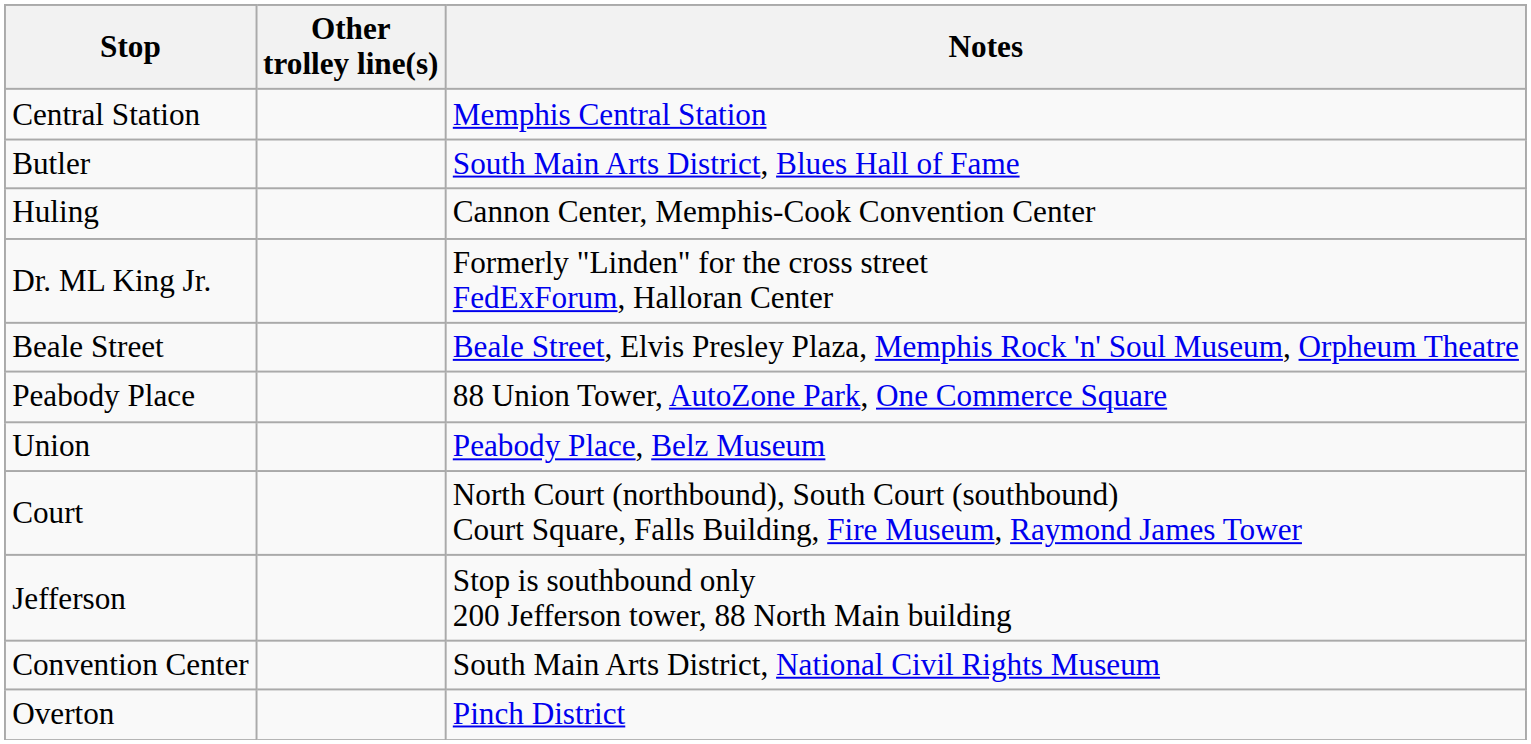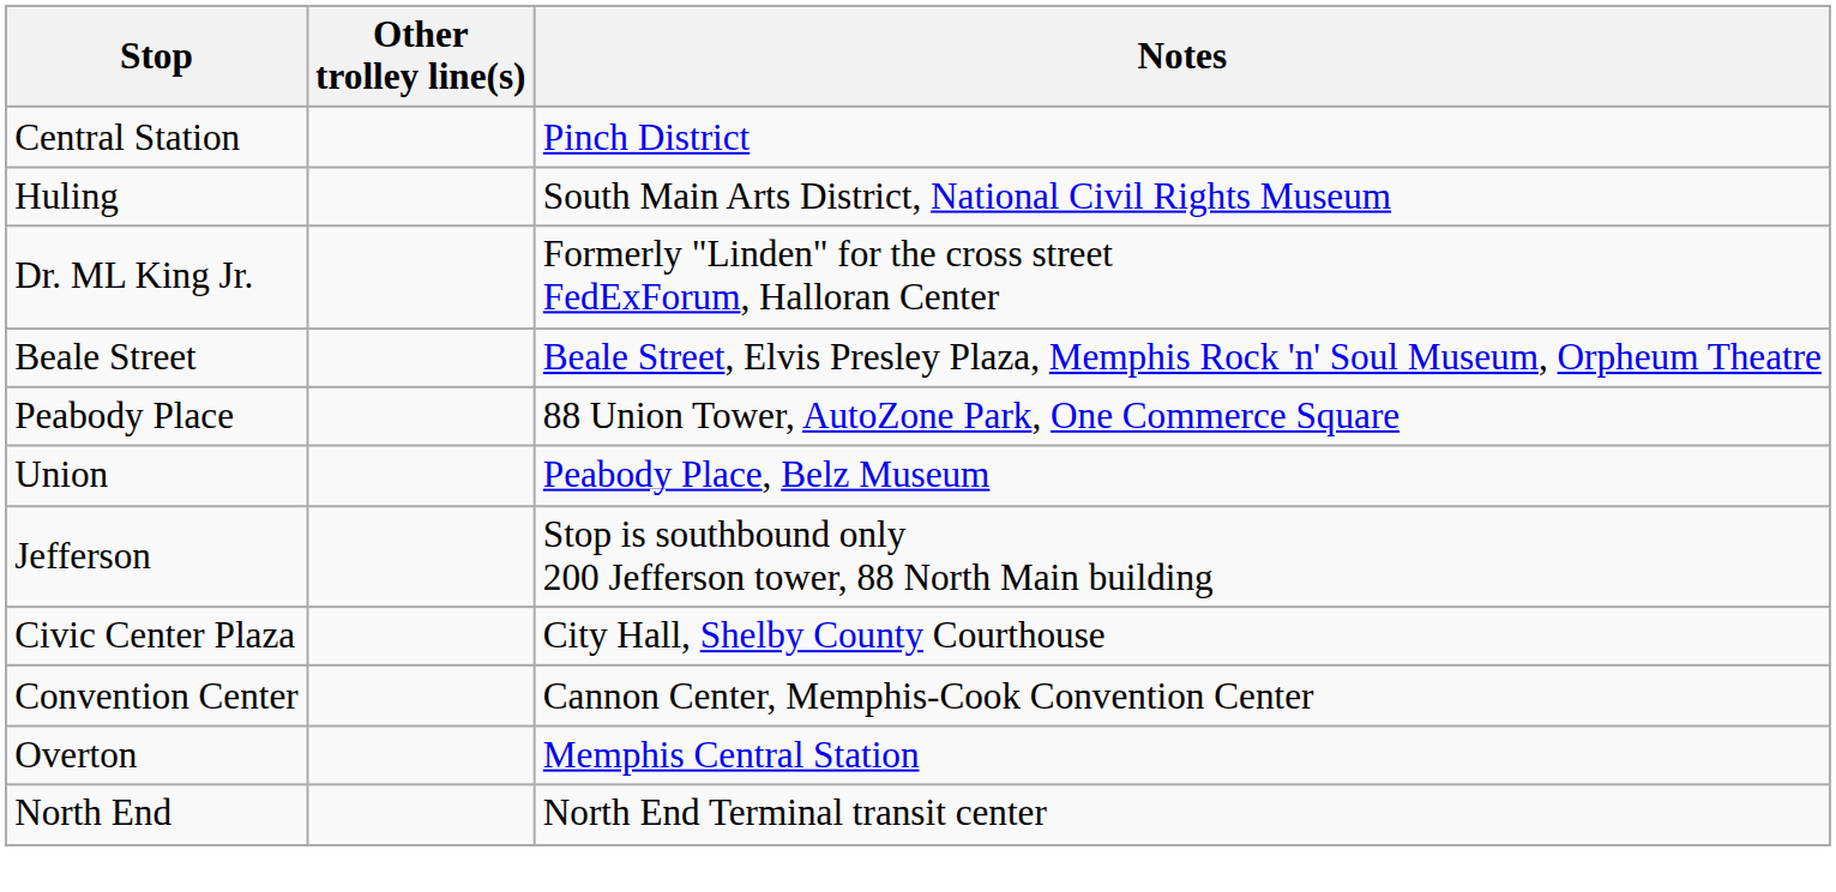Central Station | Notes: Memphis Central Station -> Pinch District
- row: Butler | South Main Arts District, Blues Hall of Fame
Huling | Notes: Cannon Center, Memphis-Cook Convention Center -> South Main Arts District, National Civil Rights Museum
- row: Court | North Court (northbound), South Court (southbound) Court Square, Falls Building, Fire Museum, Raymond James Tower
+ row: Civic Center Plaza | City Hall, Shelby County Courthouse
Convention Center | Notes: South Main Arts District, National Civil Rights Museum -> Cannon Center, Memphis-Cook Convention Center
Overton | Notes: Pinch District -> Memphis Central Station
+ row: North End | North End Terminal transit center
